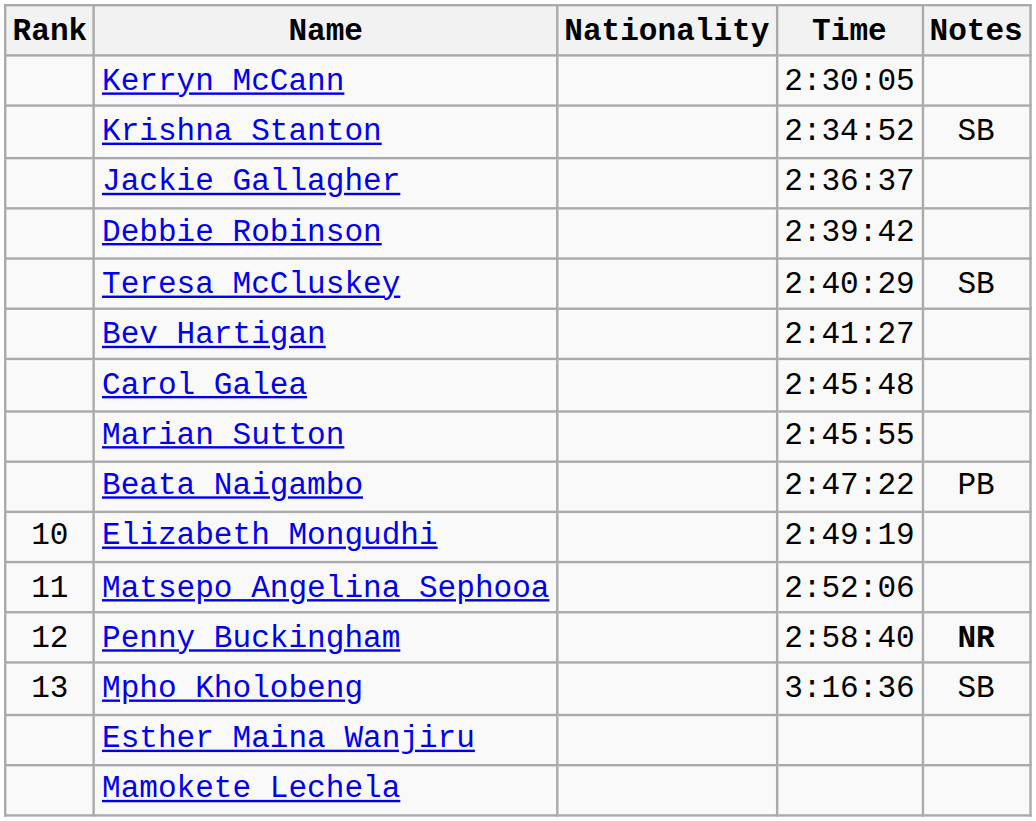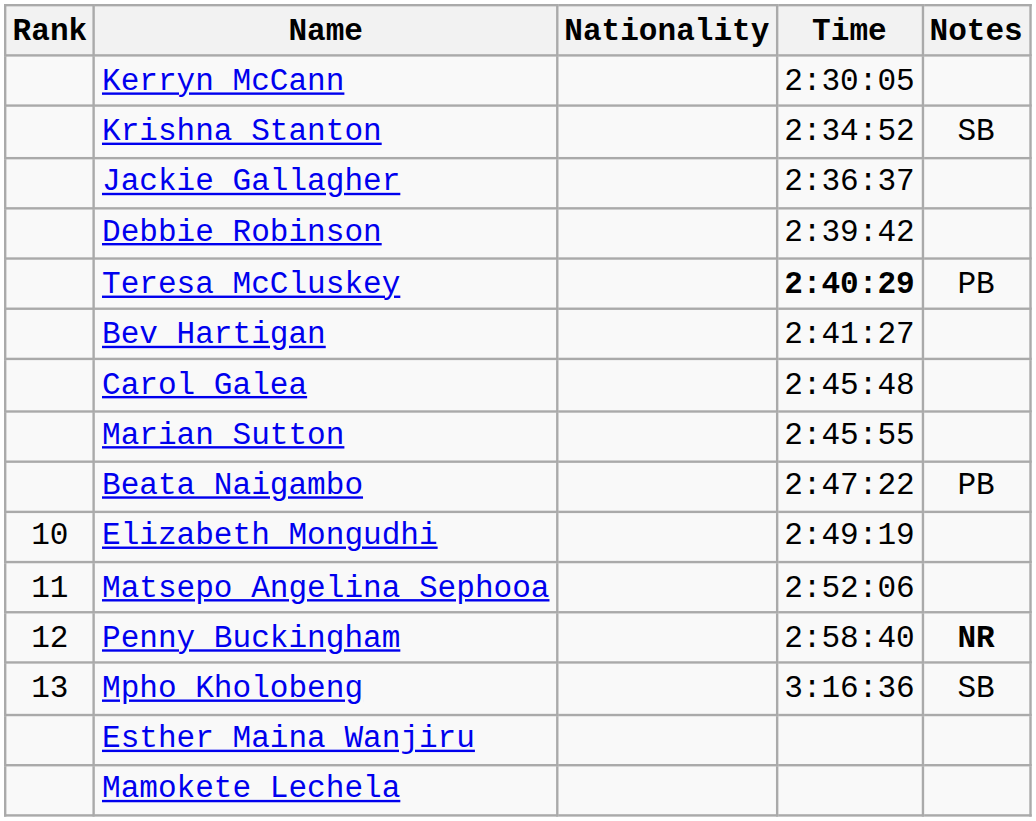Teresa McCluskey | Time: normal -> bold
Teresa McCluskey | Notes: SB -> PB
